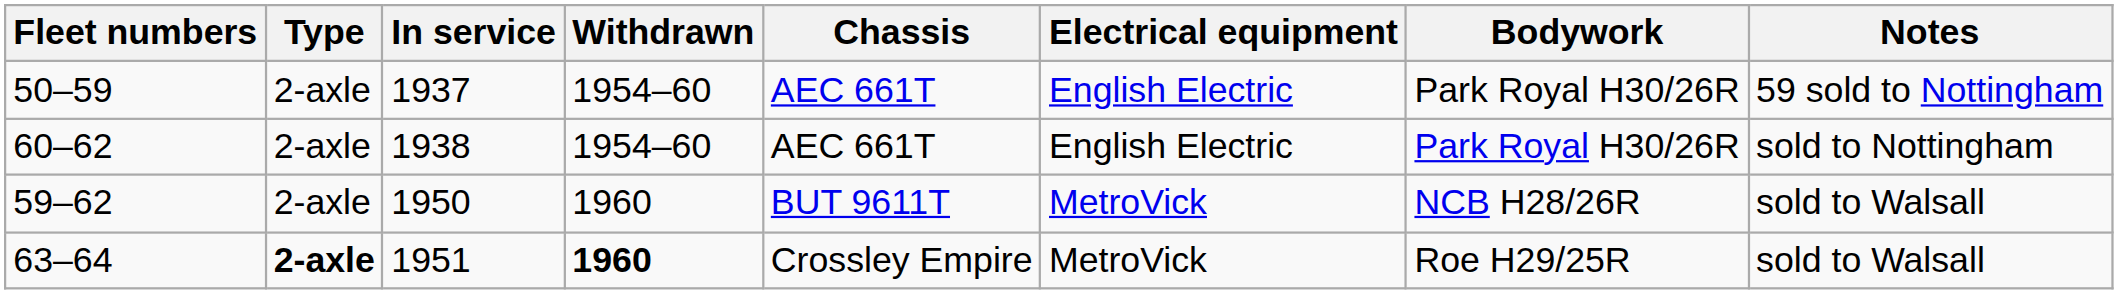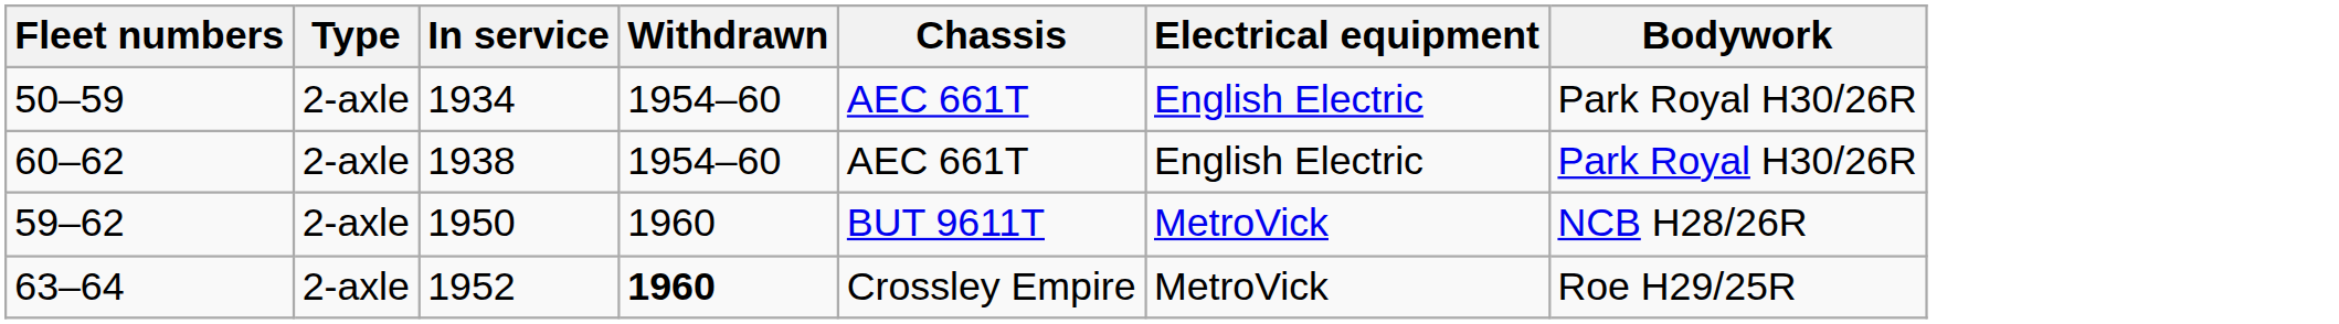- column: Notes | 59 sold to Nottingham | sold to Nottingham | sold to Walsall | sold to Walsall
50–59 | In service: 1937 -> 1934
63–64 | Type: bold -> normal
63–64 | In service: 1951 -> 1952
